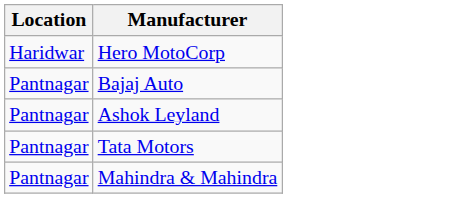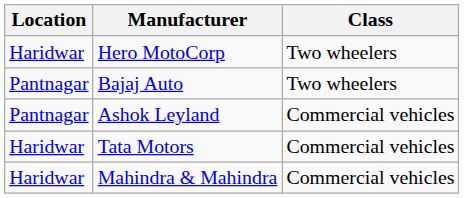+ column: Class | Two wheelers | Two wheelers | Commercial vehicles | Commercial vehicles | Commercial vehicles
Tata Motors | Location: Pantnagar -> Haridwar
Mahindra & Mahindra | Location: Pantnagar -> Haridwar
